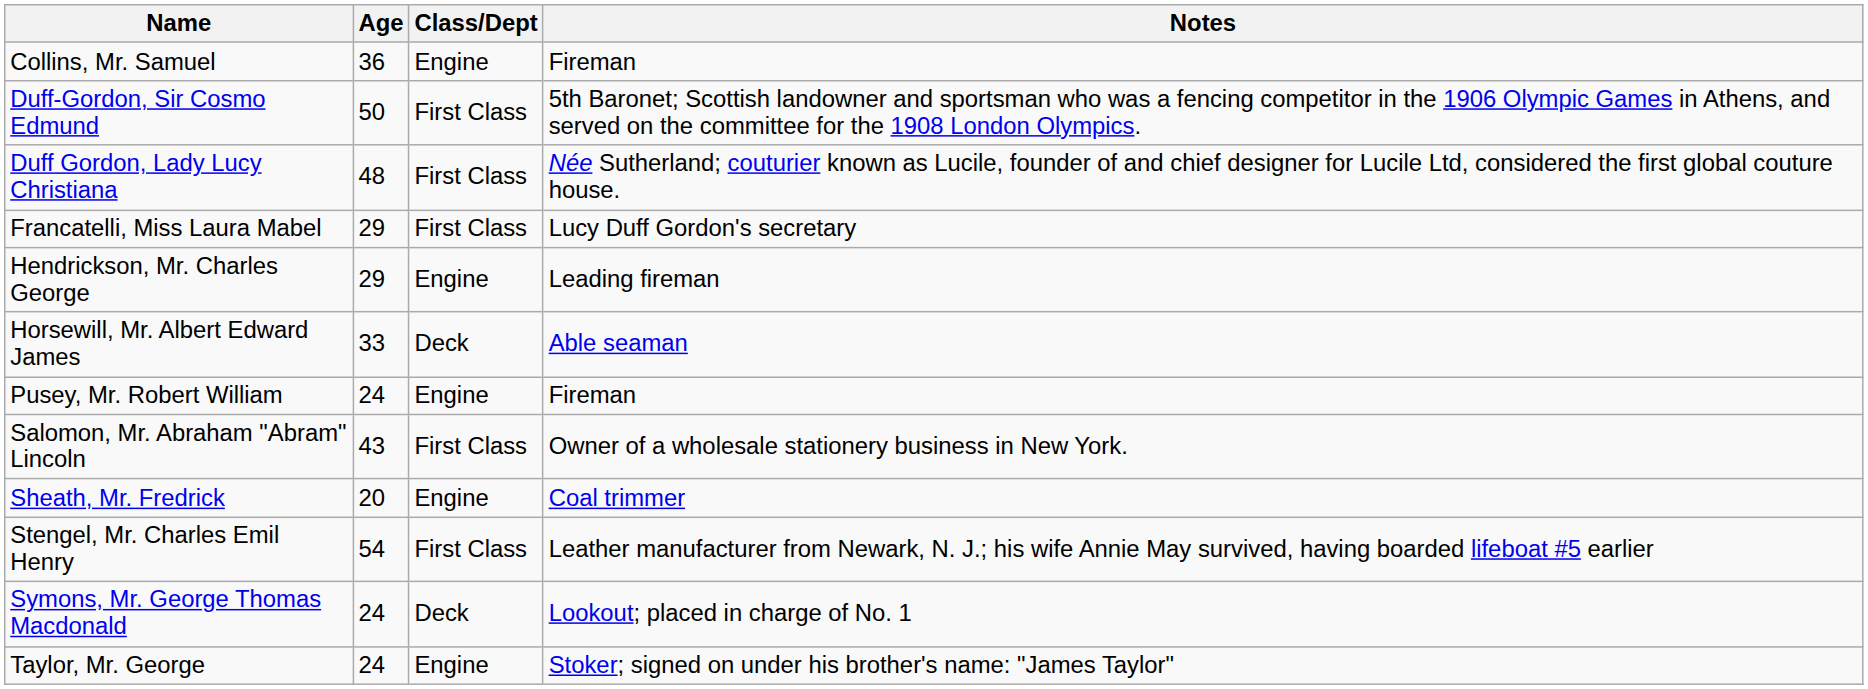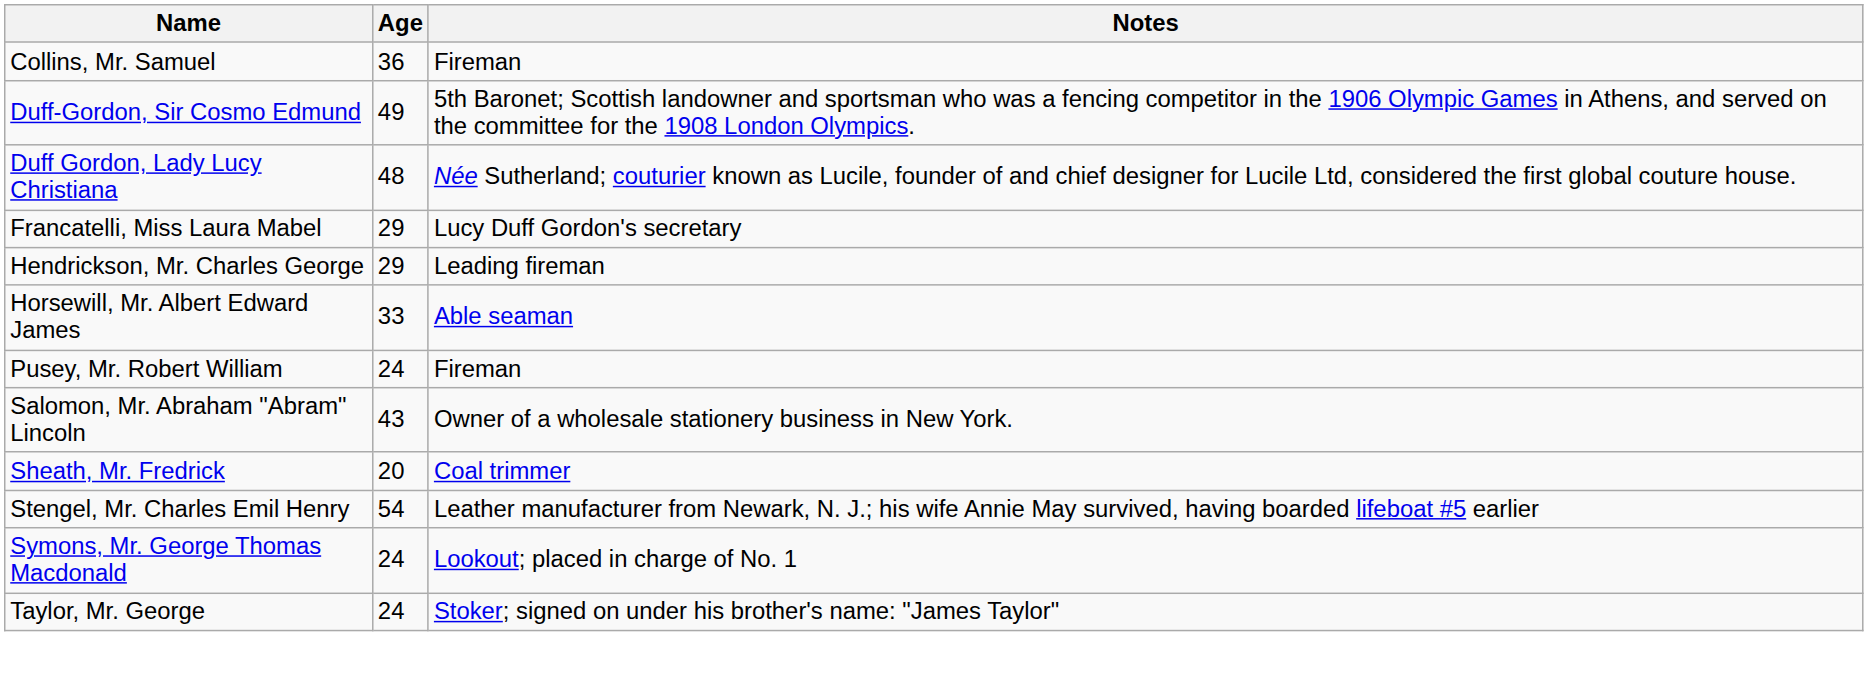- column: Class/Dept | Engine | First Class | First Class | First Class | Engine | Deck | Engine | First Class | Engine | First Class | Deck | Engine
Duff-Gordon, Sir Cosmo Edmund | Age: 50 -> 49
